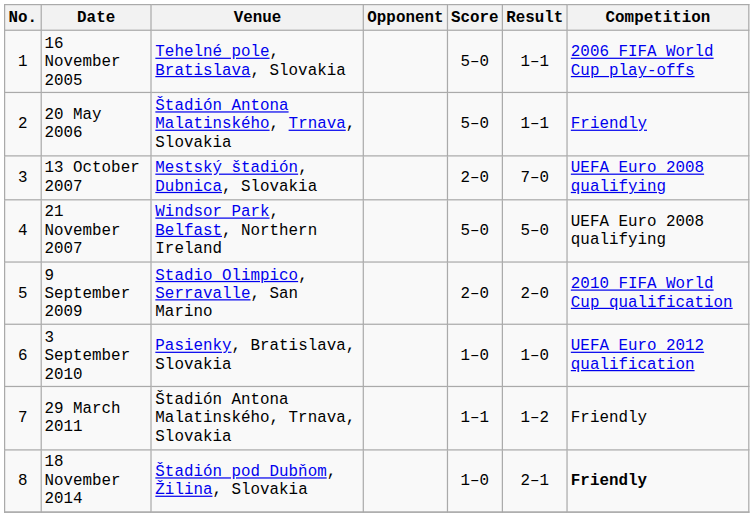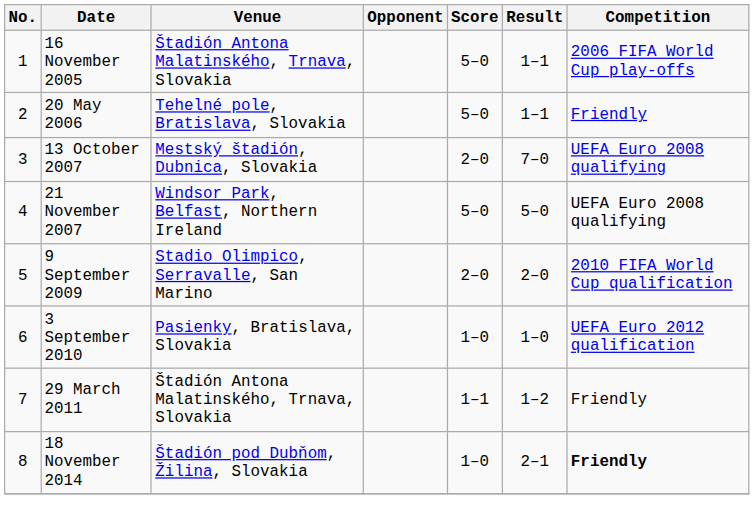16 November 2005 | Venue: Tehelné pole, Bratislava, Slovakia -> Štadión Antona Malatinského, Trnava, Slovakia
20 May 2006 | Venue: Štadión Antona Malatinského, Trnava, Slovakia -> Tehelné pole, Bratislava, Slovakia
